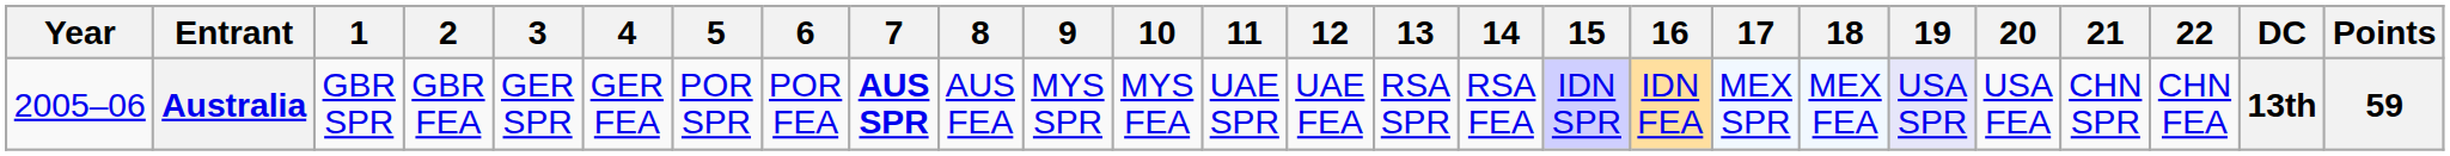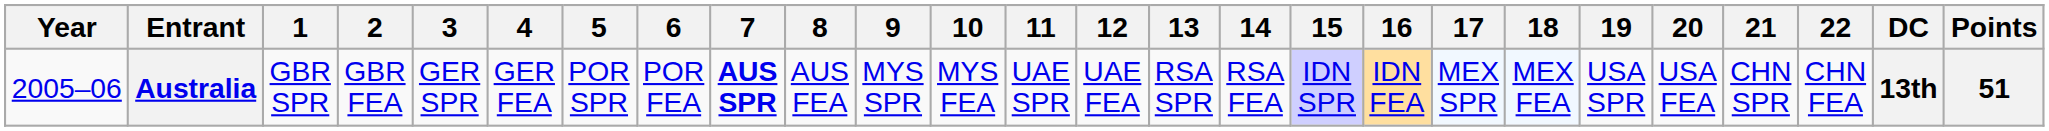Australia | 19: lavender background -> no background
Australia | Points: 59 -> 51
